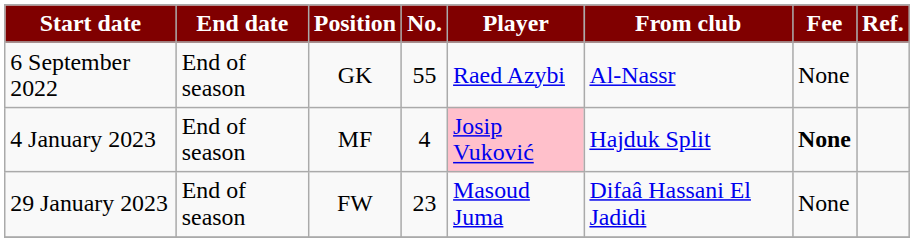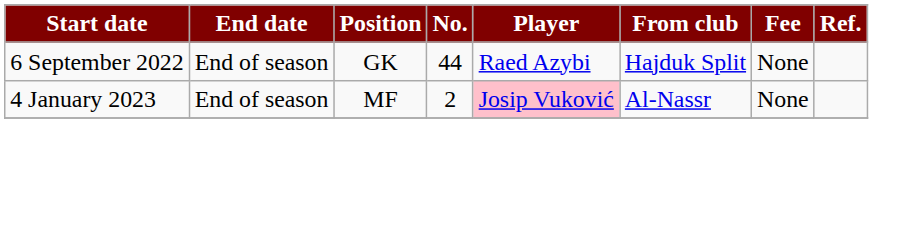6 September 2022 | No.: 55 -> 44
6 September 2022 | From club: Al-Nassr -> Hajduk Split
4 January 2023 | No.: 4 -> 2
4 January 2023 | From club: Hajduk Split -> Al-Nassr
4 January 2023 | Fee: bold -> normal
- row: 29 January 2023 | End of season | FW | 23 | Masoud Juma | Difaâ Hassani El Jadidi | None
